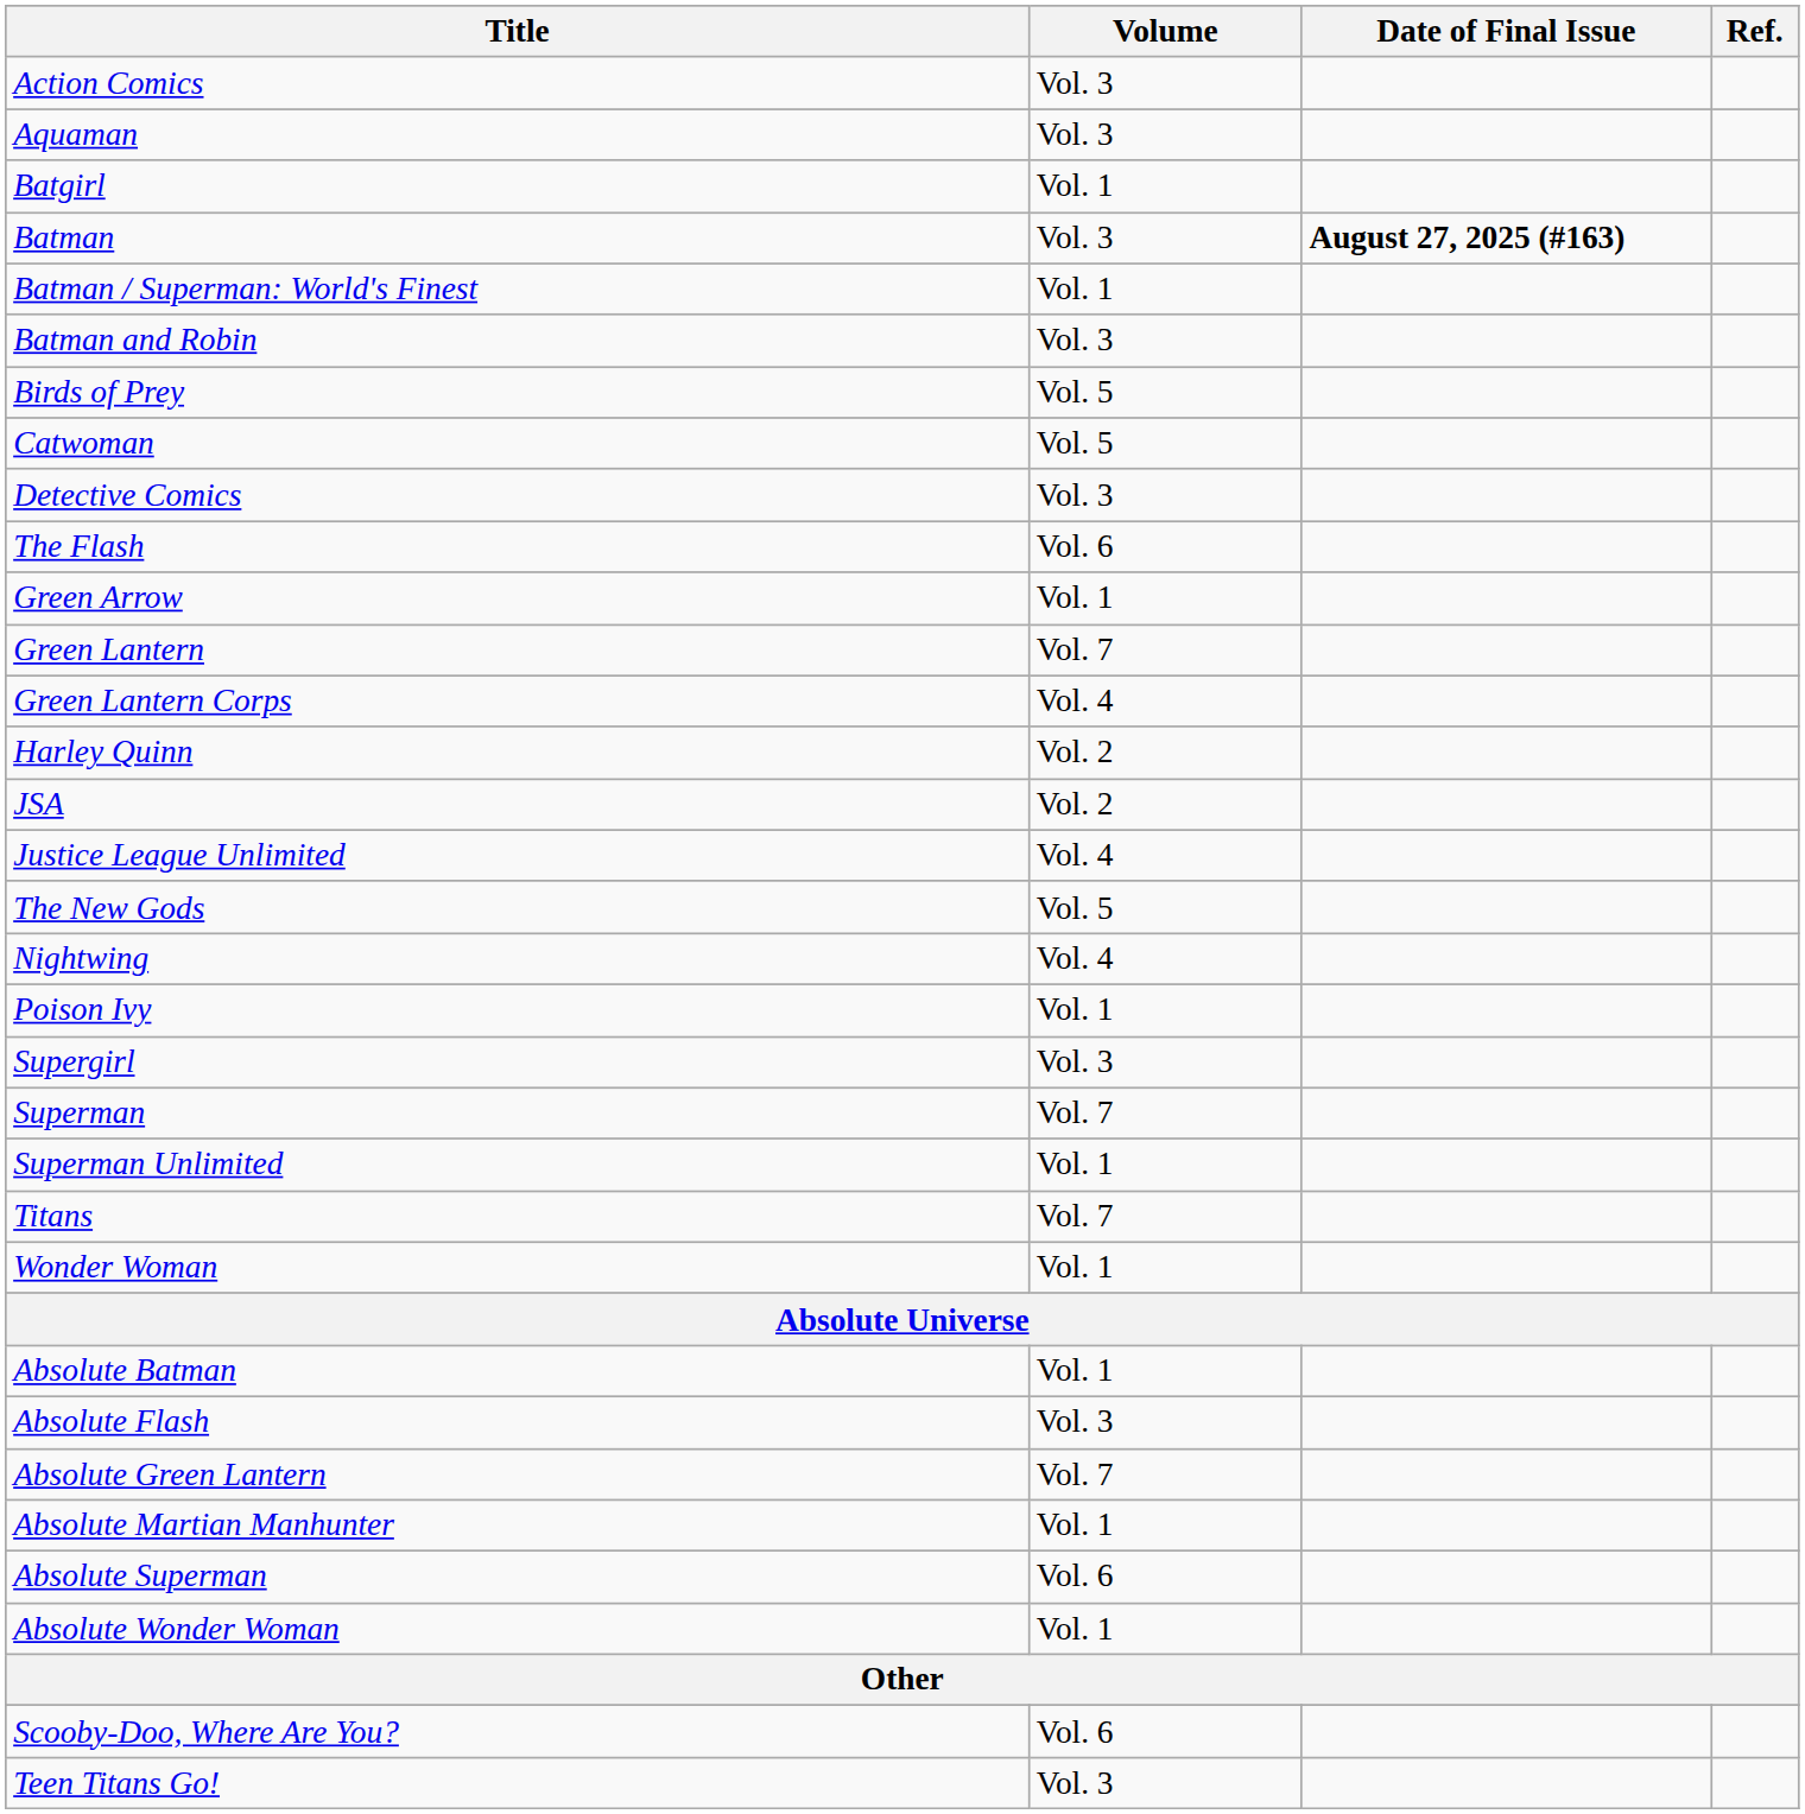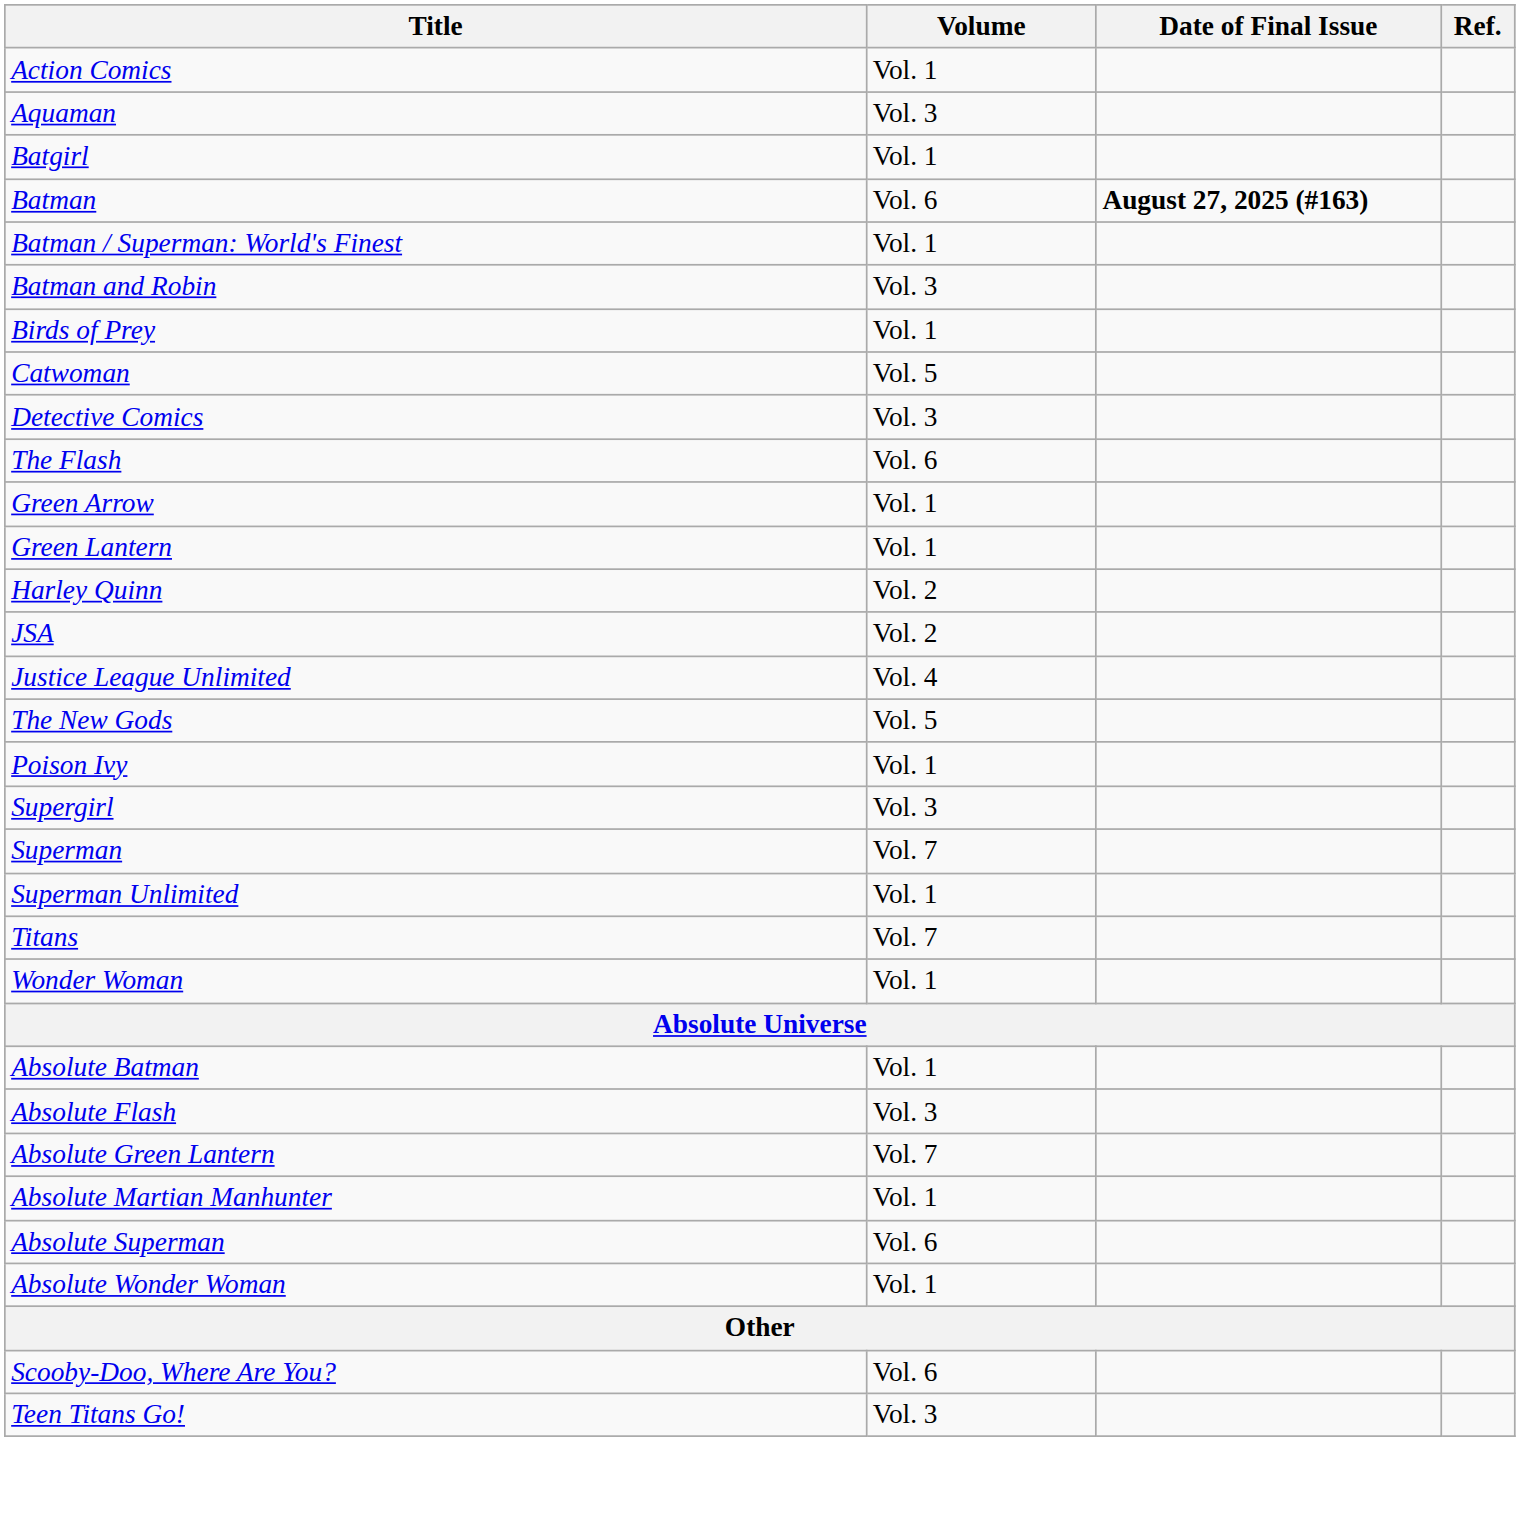Action Comics | Volume: Vol. 3 -> Vol. 1
Batman | Volume: Vol. 3 -> Vol. 6
Birds of Prey | Volume: Vol. 5 -> Vol. 1
Green Lantern | Volume: Vol. 7 -> Vol. 1
- row: Green Lantern Corps | Vol. 4
- row: Nightwing | Vol. 4
